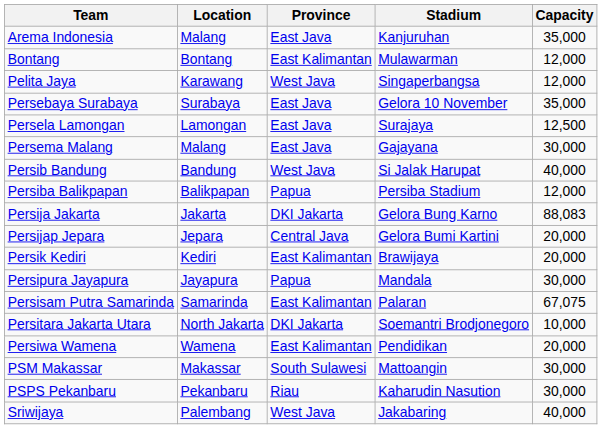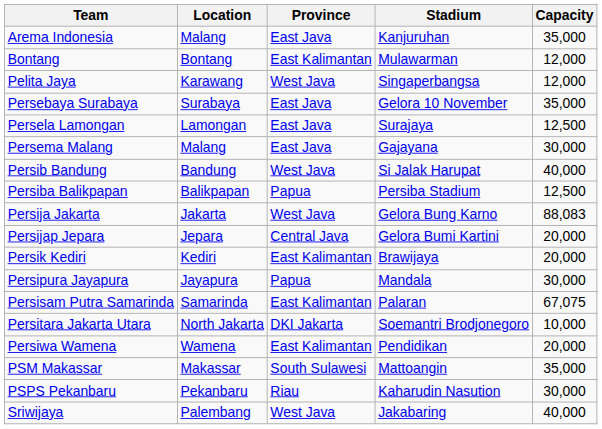Persiba Balikpapan | Capacity: 12,000 -> 12,500
Persija Jakarta | Province: DKI Jakarta -> West Java
PSM Makassar | Capacity: 30,000 -> 35,000
